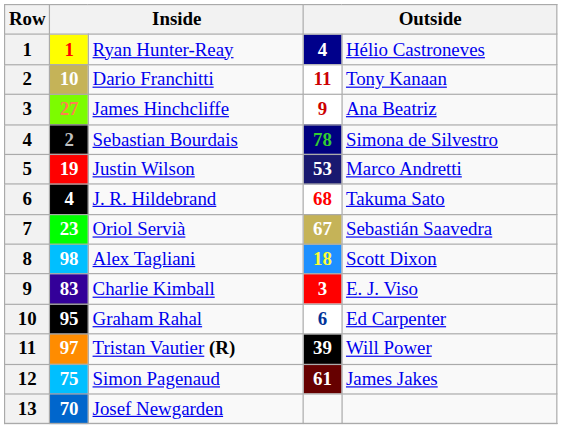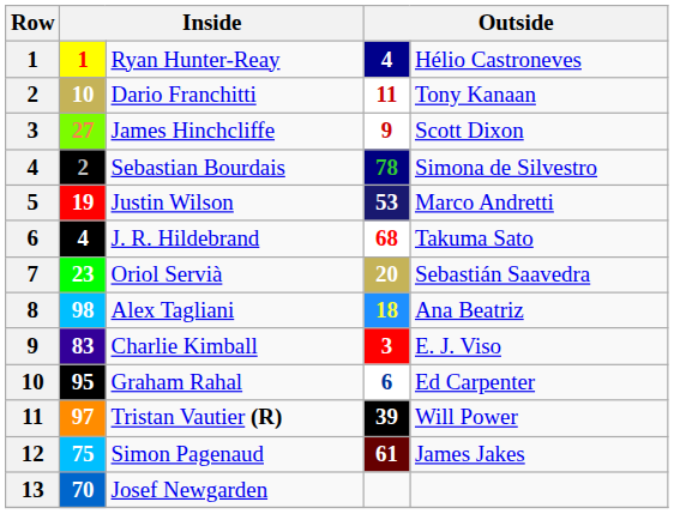James Hinchcliffe | column 5: Ana Beatriz -> Scott Dixon
Oriol Servià | column 4: 67 -> 20
Alex Tagliani | column 5: Scott Dixon -> Ana Beatriz
